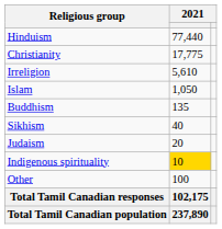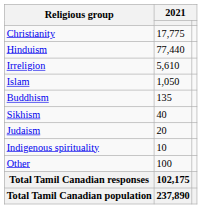rows swapped: Hinduism <-> Christianity
Indigenous spirituality | column 2: gold background -> no background
